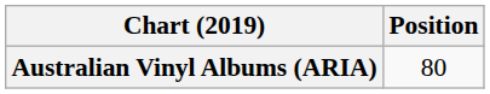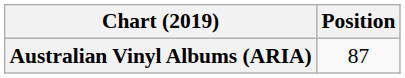Australian Vinyl Albums (ARIA) | Position: 80 -> 87
